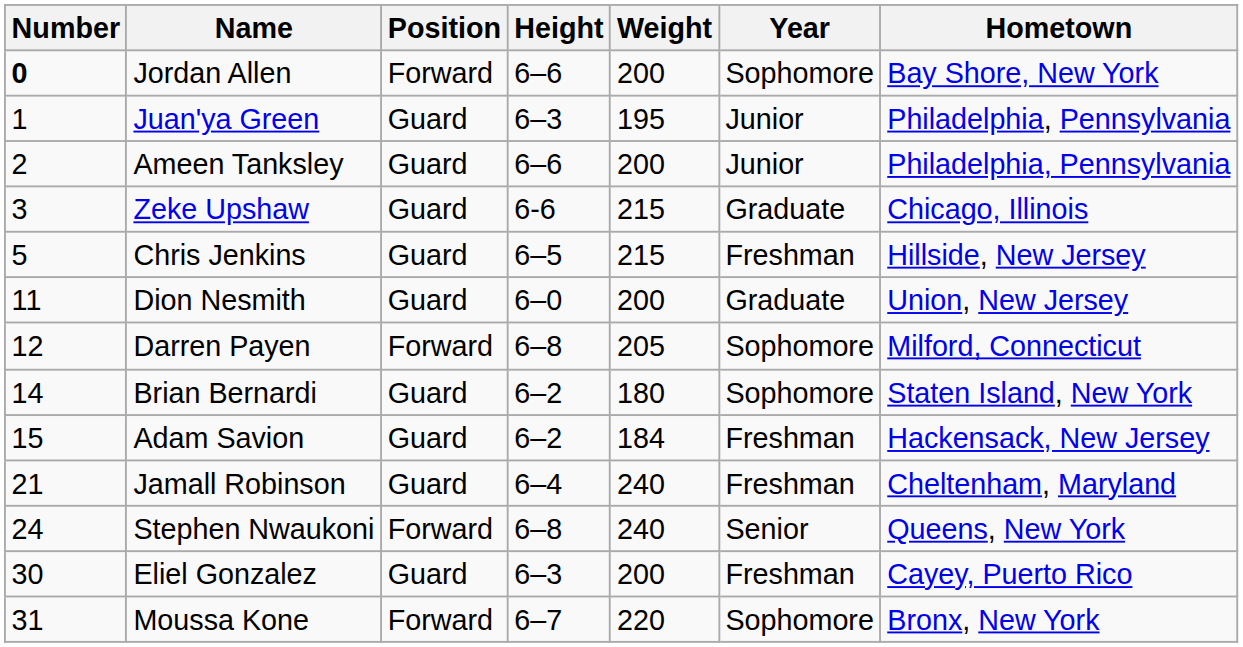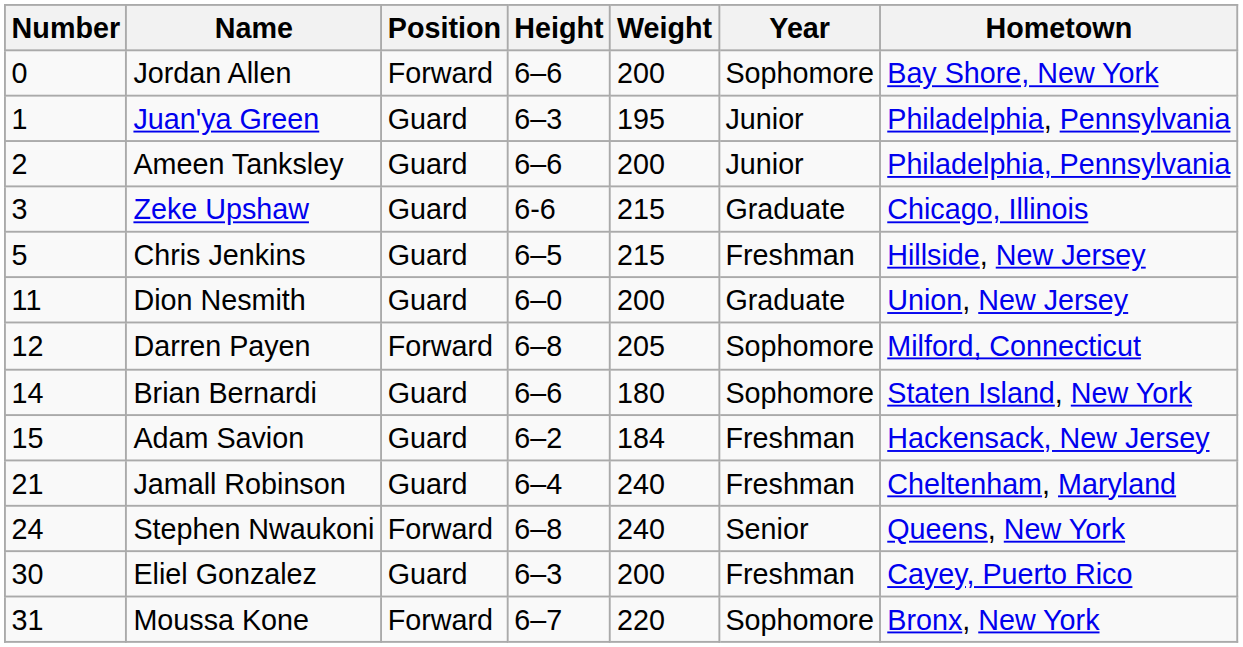Jordan Allen | Number: bold -> normal
Brian Bernardi | Height: 6–2 -> 6–6
